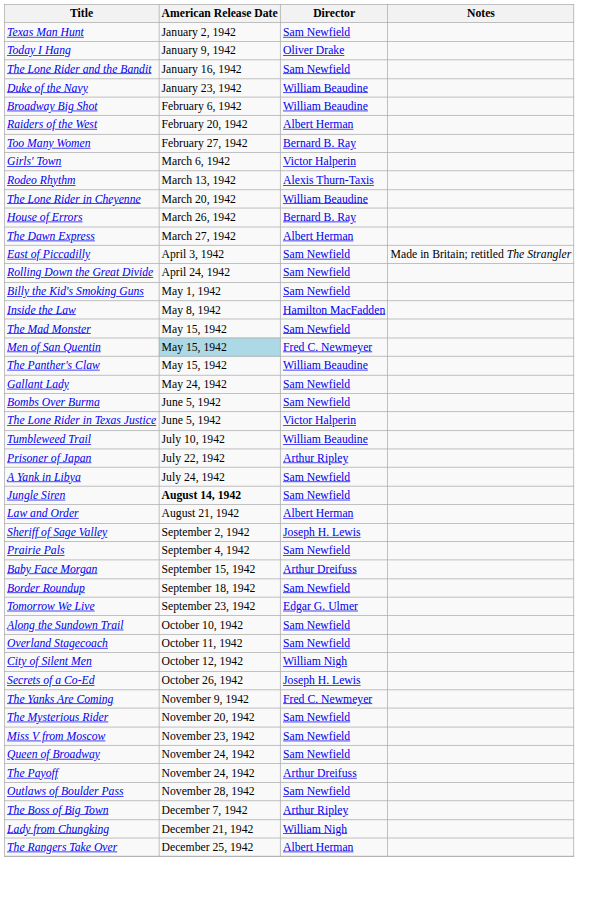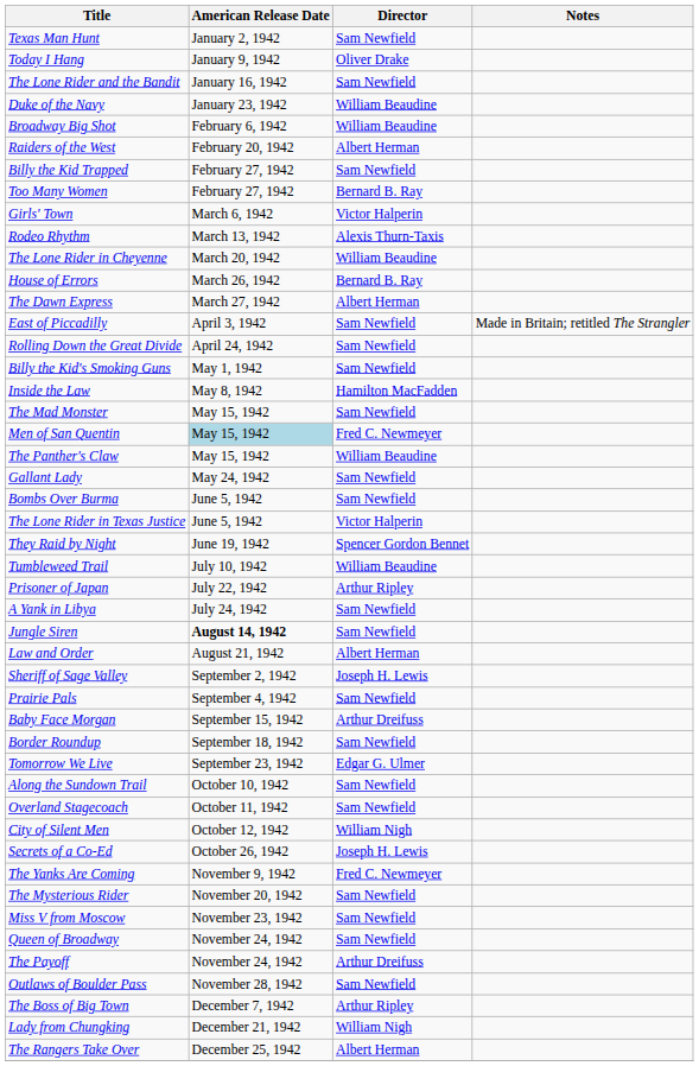+ row: Billy the Kid Trapped | February 27, 1942 | Sam Newfield
+ row: They Raid by Night | June 19, 1942 | Spencer Gordon Bennet
